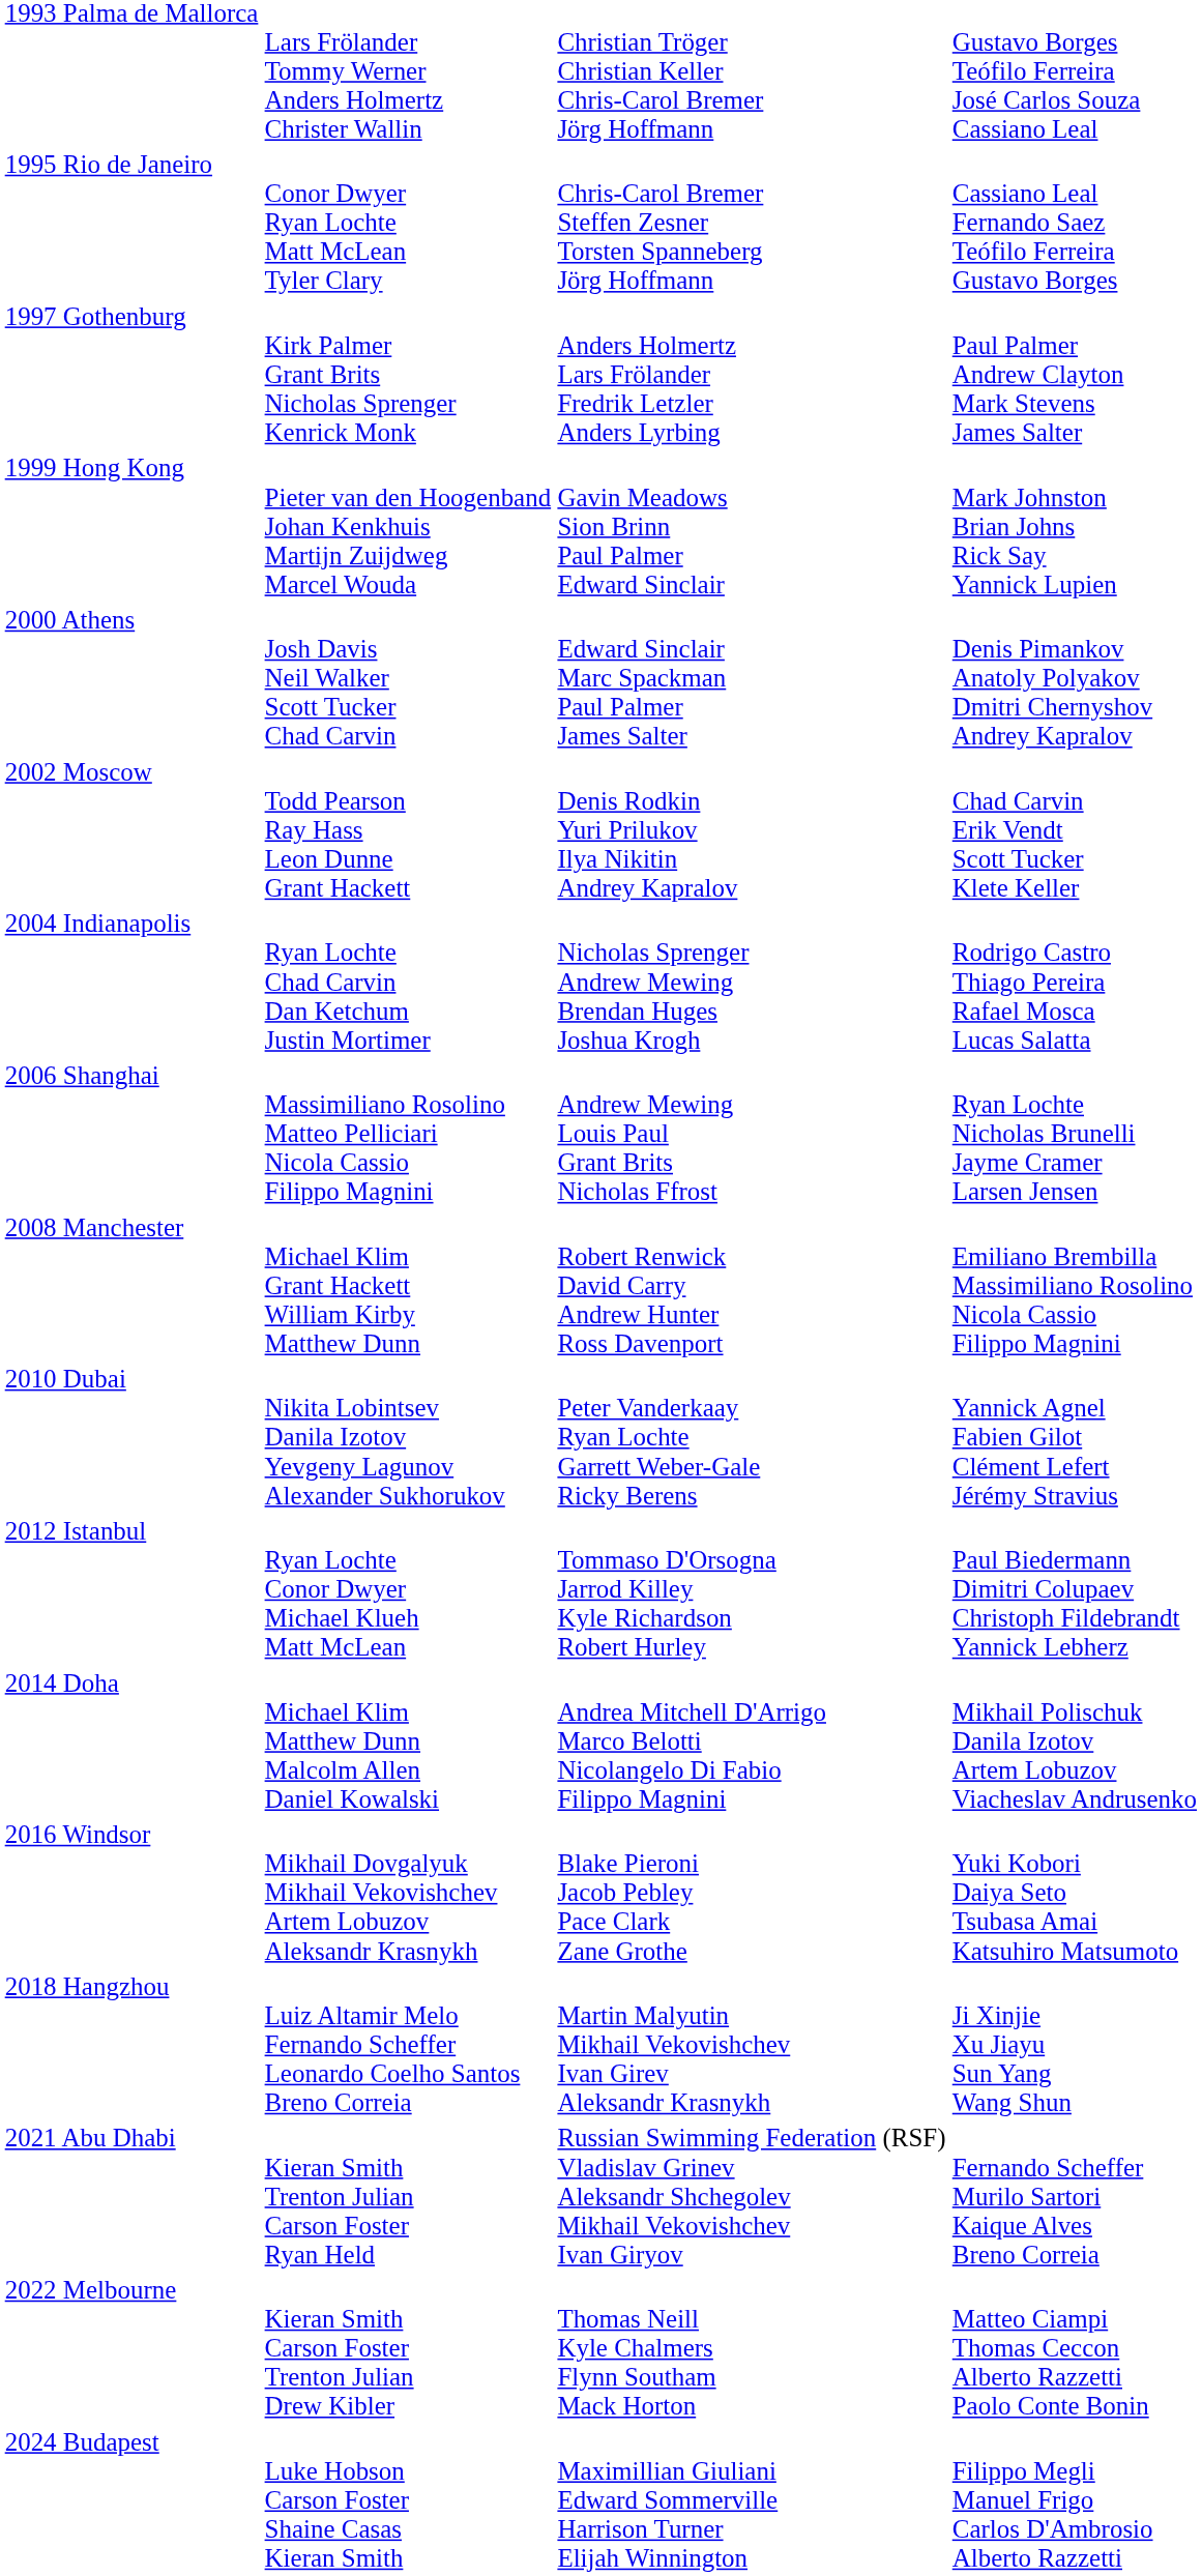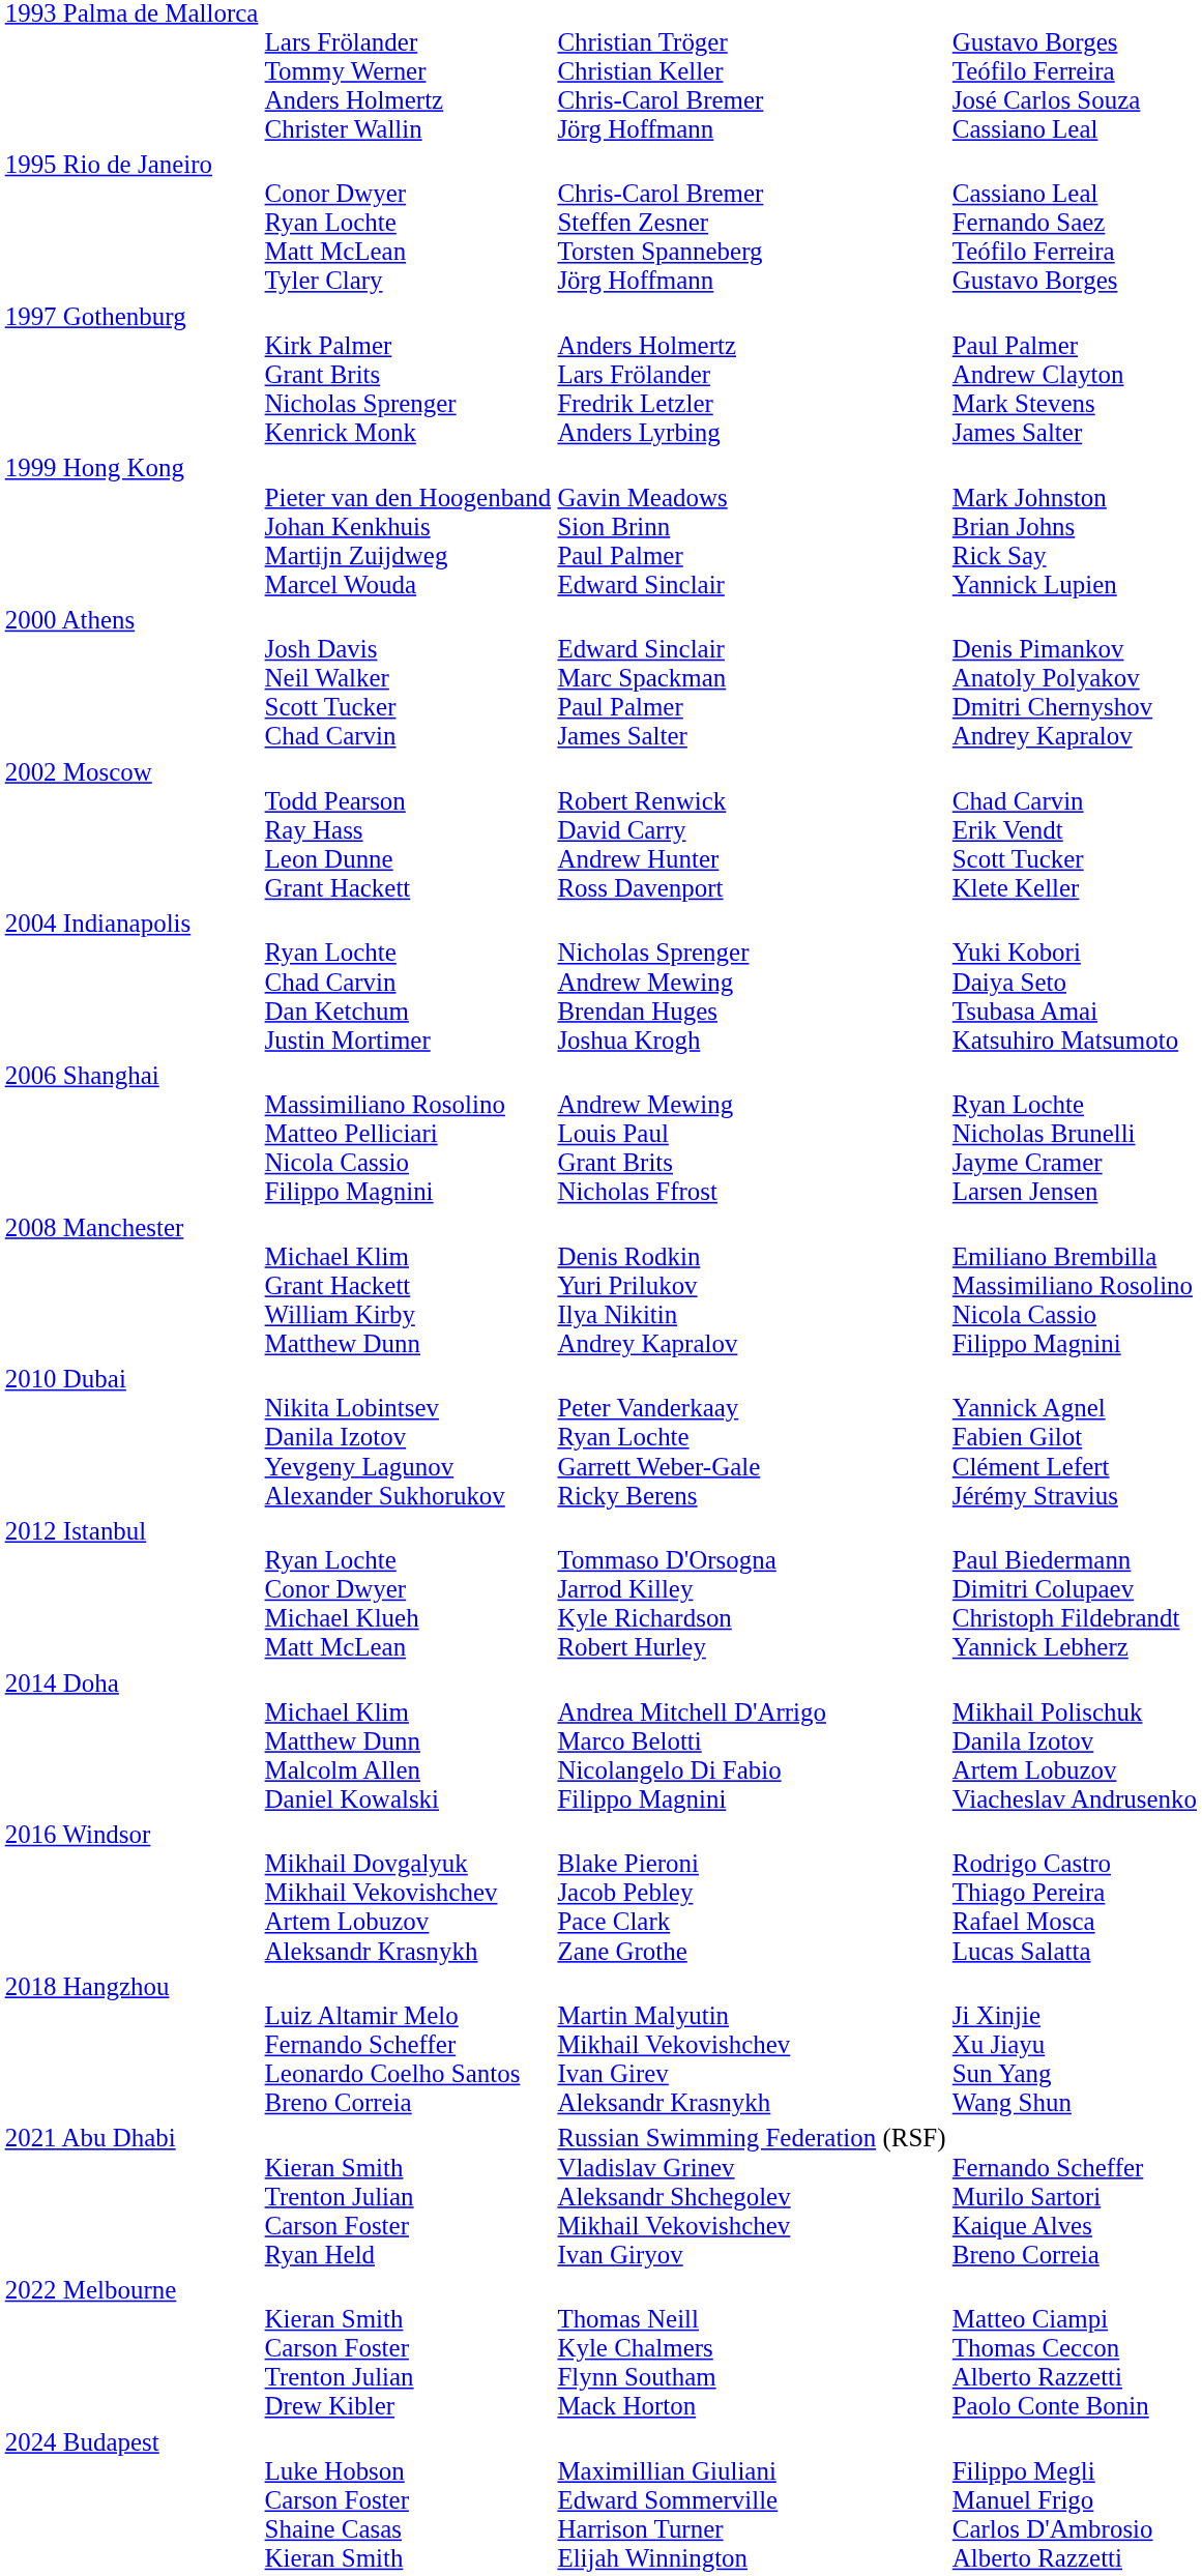2002 Moscow | column 3: Denis Rodkin Yuri Prilukov Ilya Nikitin Andrey Kapralov -> Robert Renwick David Carry Andrew Hunter Ross Davenport
2004 Indianapolis | column 4: Rodrigo Castro Thiago Pereira Rafael Mosca Lucas Salatta -> Yuki Kobori Daiya Seto Tsubasa Amai Katsuhiro Matsumoto
2008 Manchester | column 3: Robert Renwick David Carry Andrew Hunter Ross Davenport -> Denis Rodkin Yuri Prilukov Ilya Nikitin Andrey Kapralov
2016 Windsor | column 4: Yuki Kobori Daiya Seto Tsubasa Amai Katsuhiro Matsumoto -> Rodrigo Castro Thiago Pereira Rafael Mosca Lucas Salatta
